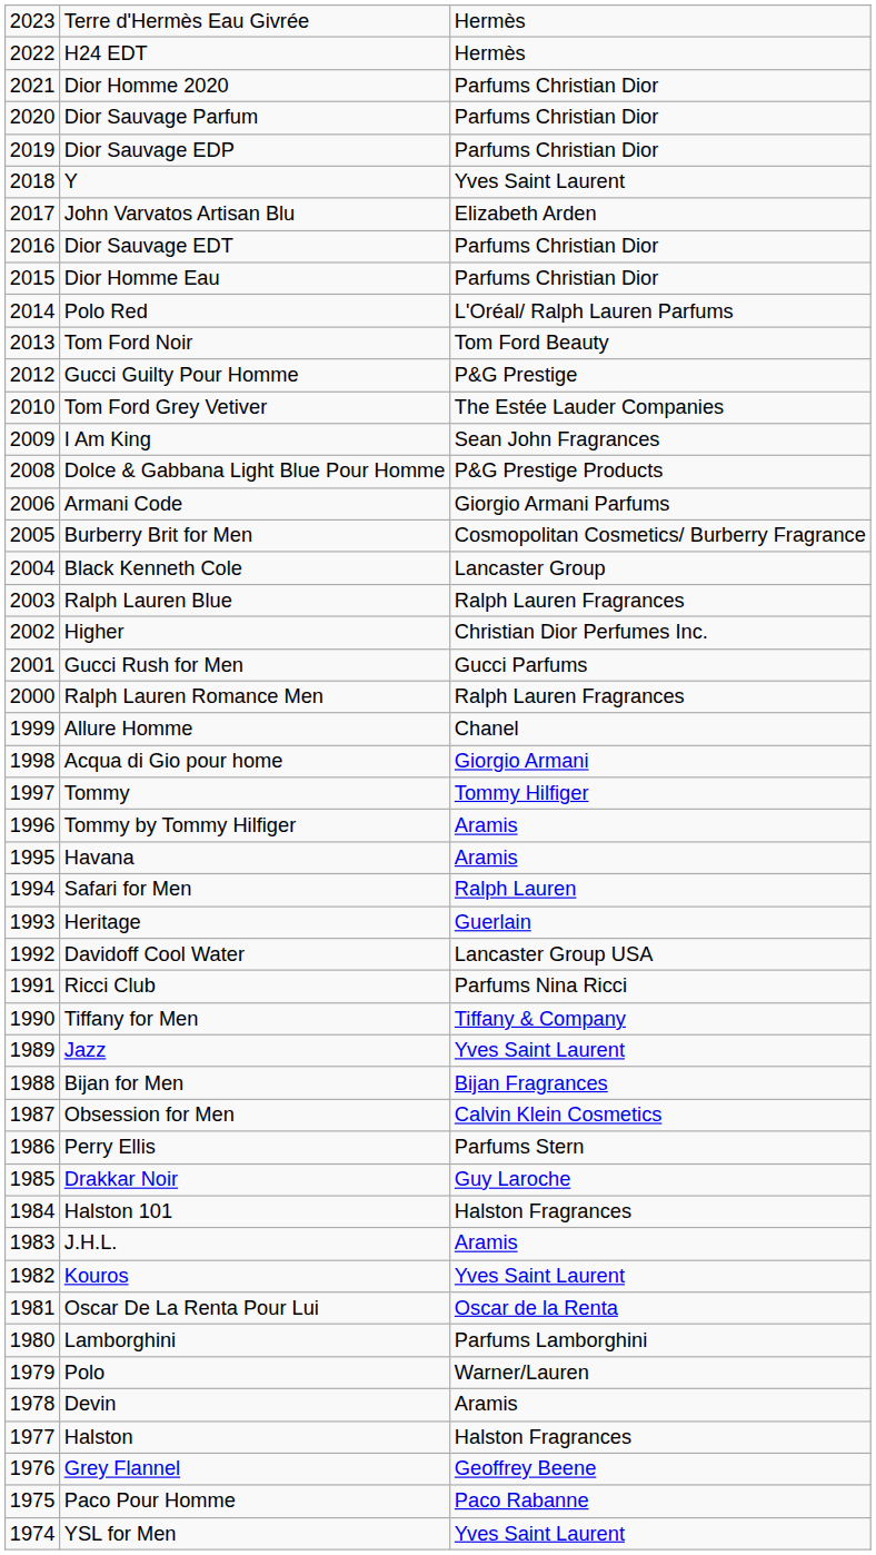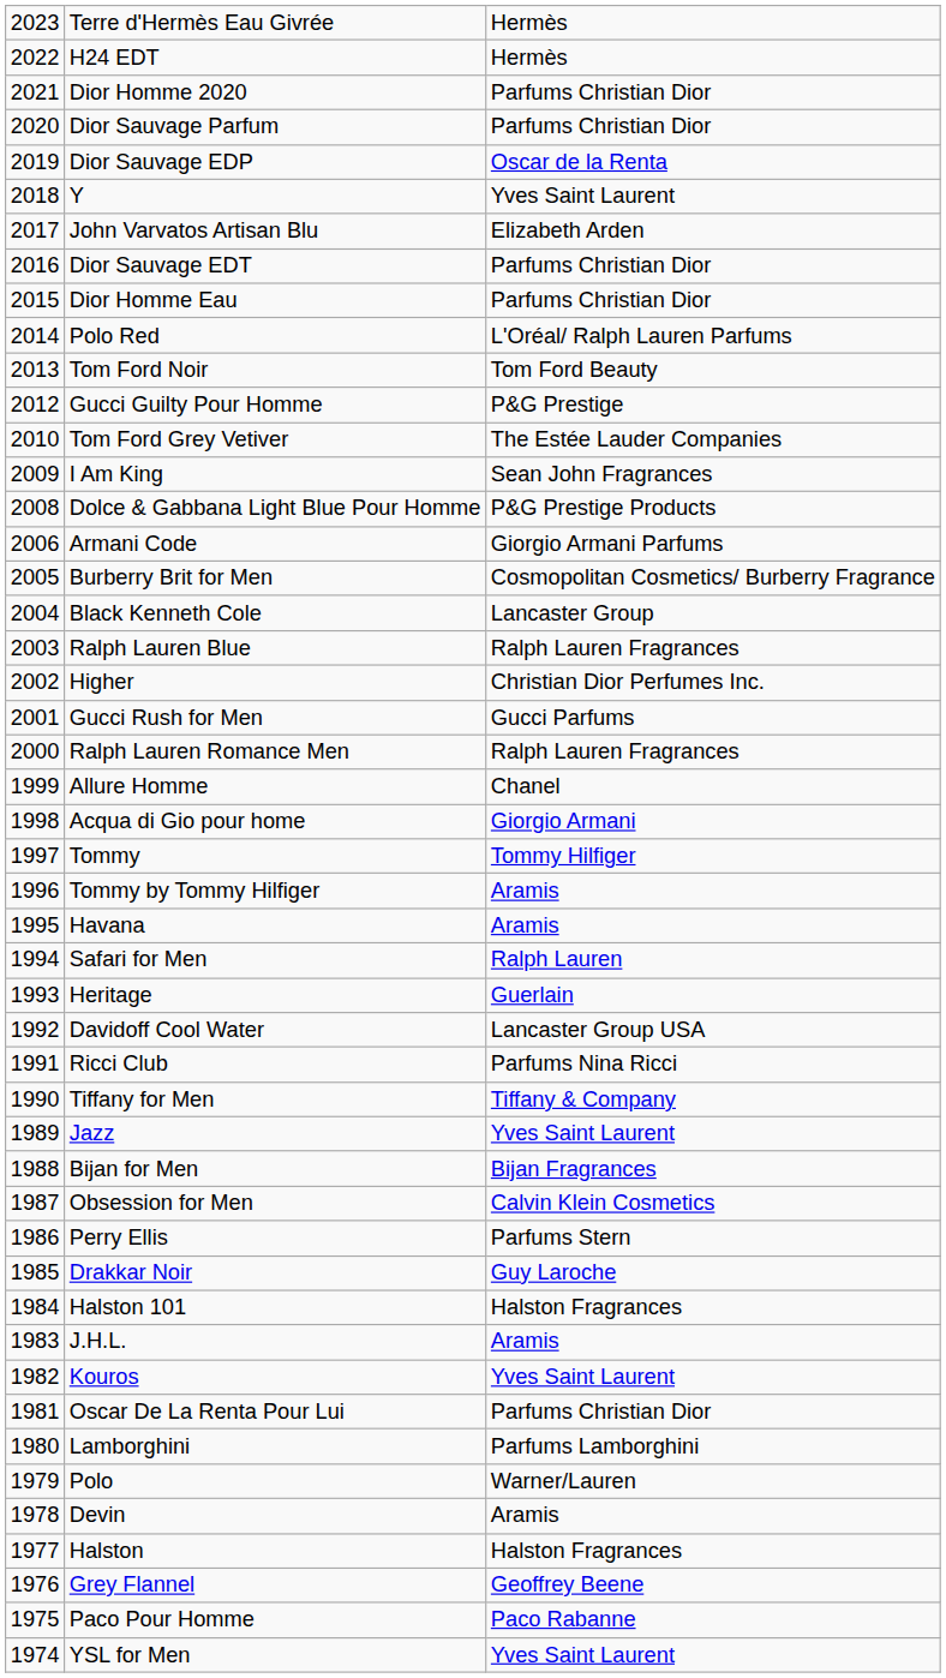Dior Sauvage EDP | column 3: Parfums Christian Dior -> Oscar de la Renta
Oscar De La Renta Pour Lui | column 3: Oscar de la Renta -> Parfums Christian Dior
